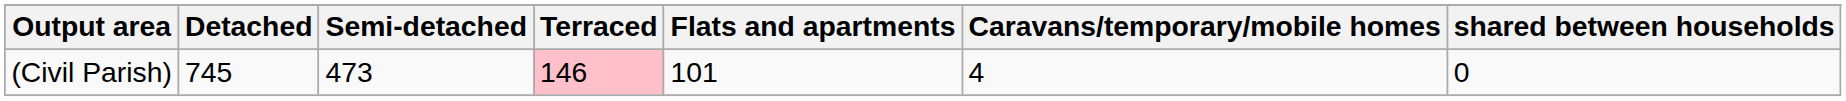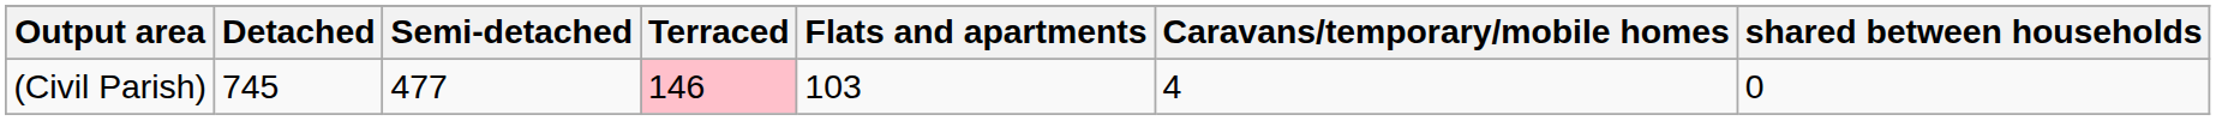(Civil Parish) | Semi-detached: 473 -> 477
(Civil Parish) | Flats and apartments: 101 -> 103
